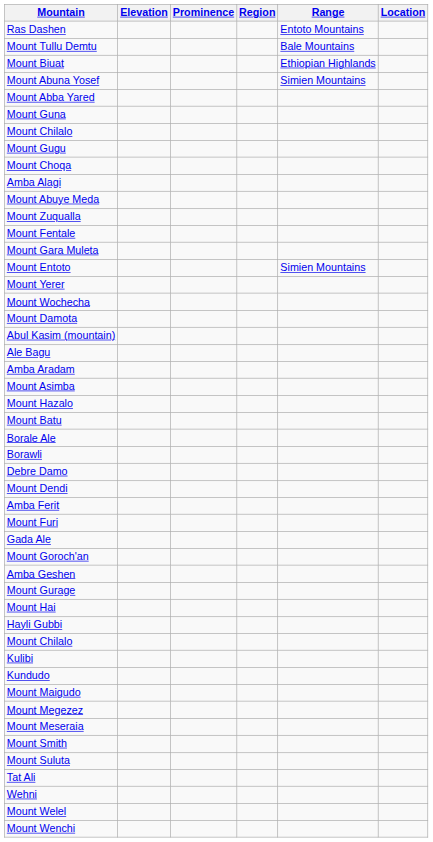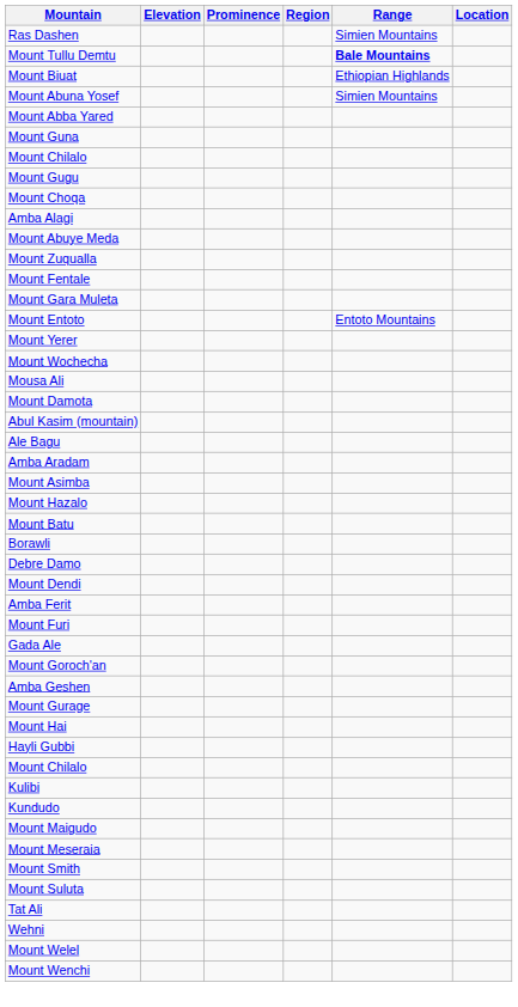Ras Dashen | Range: Entoto Mountains -> Simien Mountains
Mount Tullu Demtu | Range: normal -> bold
Mount Entoto | Range: Simien Mountains -> Entoto Mountains
+ row: Mousa Ali
- row: Borale Ale
- row: Mount Megezez
